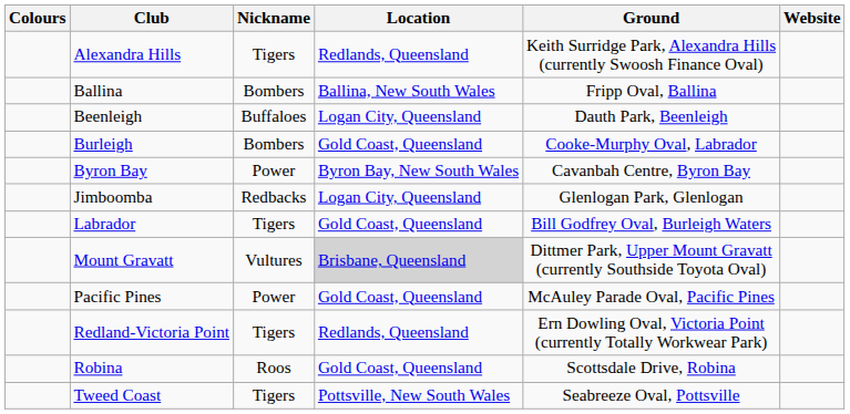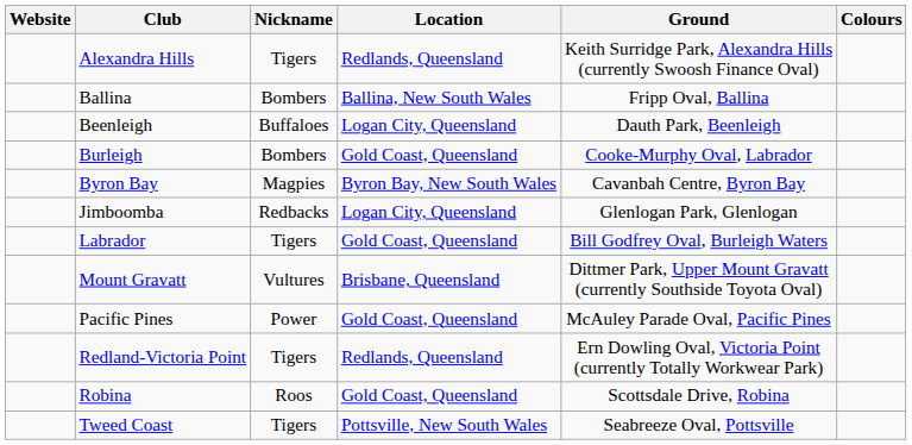columns swapped: Colours <-> Website
Byron Bay | Nickname: Power -> Magpies
Mount Gravatt | Location: lightgrey background -> no background
